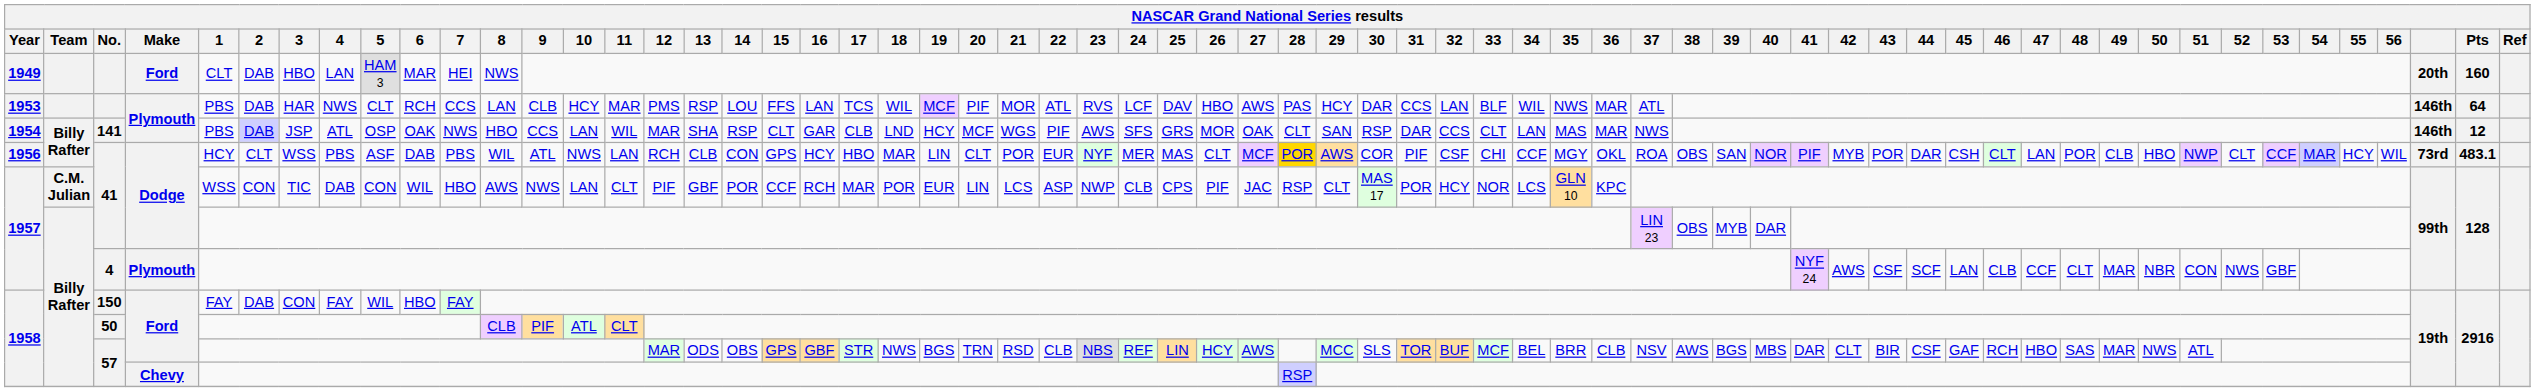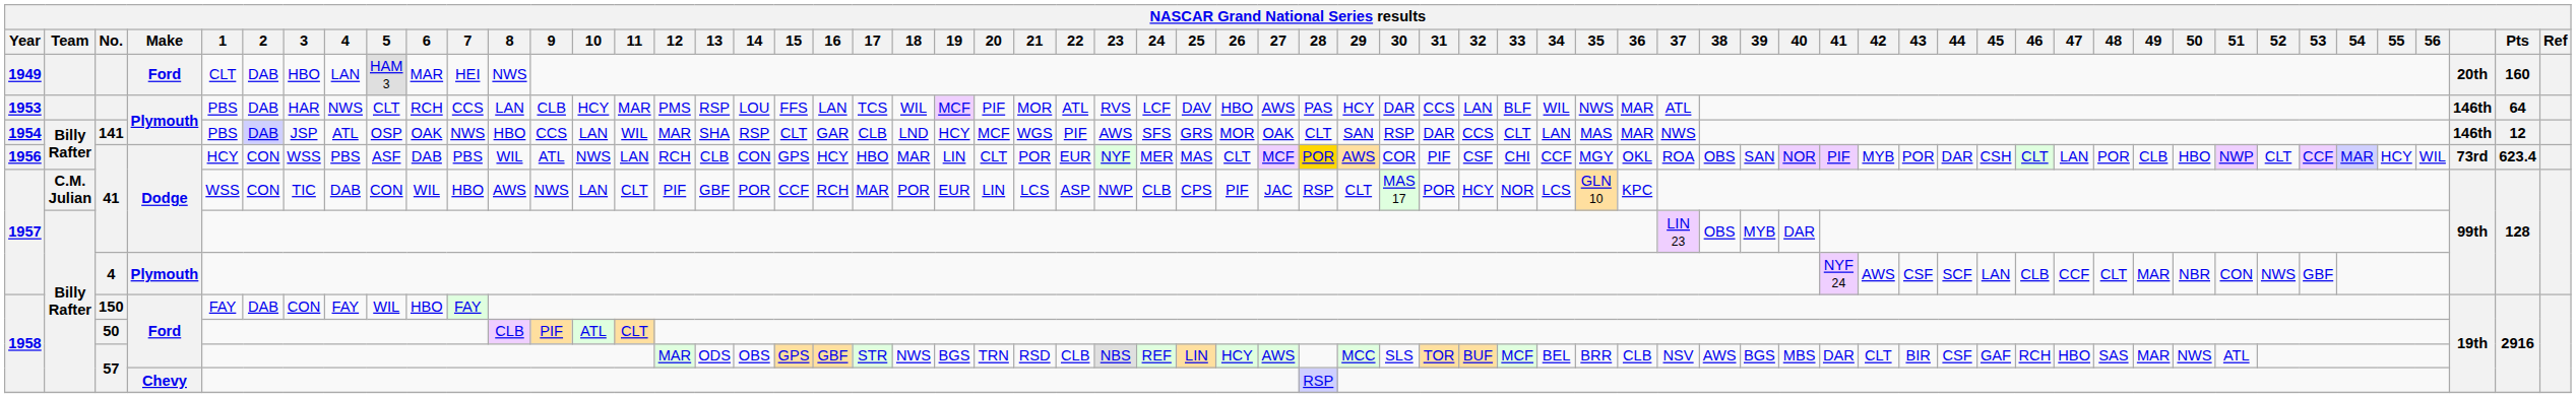1956 / 41 | 2: CLT -> CON
1956 / 41 | Pts: 483.1 -> 623.4
